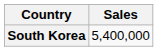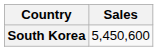South Korea | Sales: 5,400,000 -> 5,450,600
